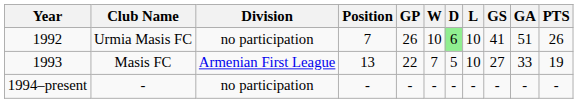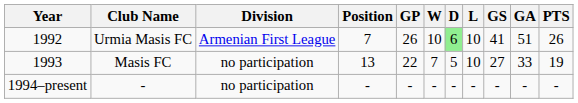Urmia Masis FC | Division: no participation -> Armenian First League
Masis FC | Division: Armenian First League -> no participation
